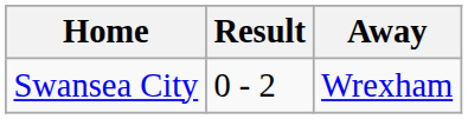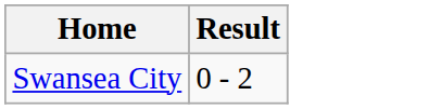- column: Away | Wrexham
